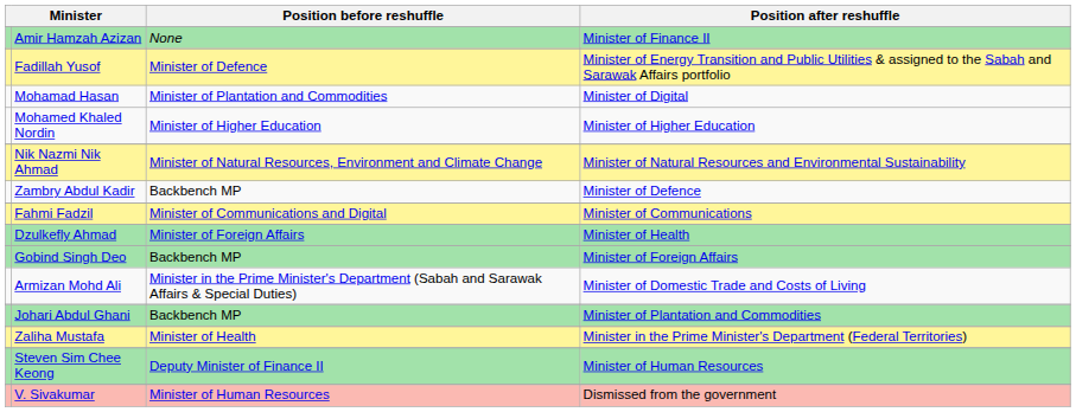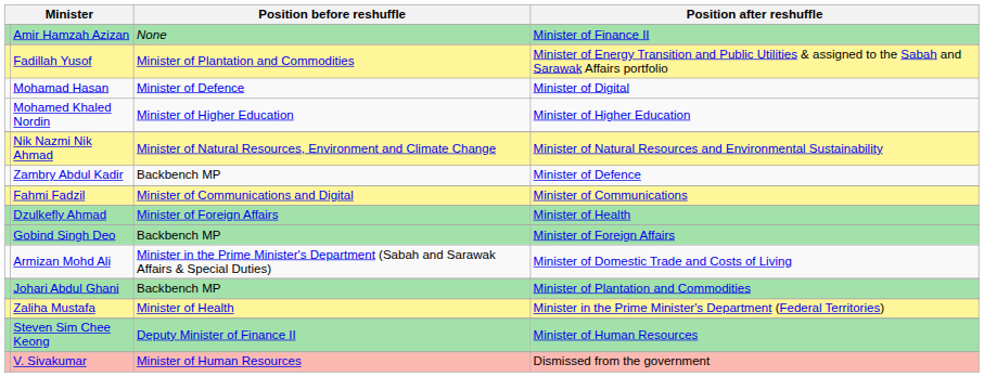Fadillah Yusof | Position before reshuffle: Minister of Defence -> Minister of Plantation and Commodities
Mohamad Hasan | Position before reshuffle: Minister of Plantation and Commodities -> Minister of Defence
